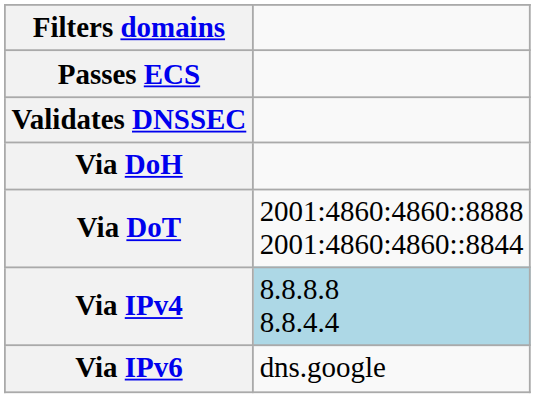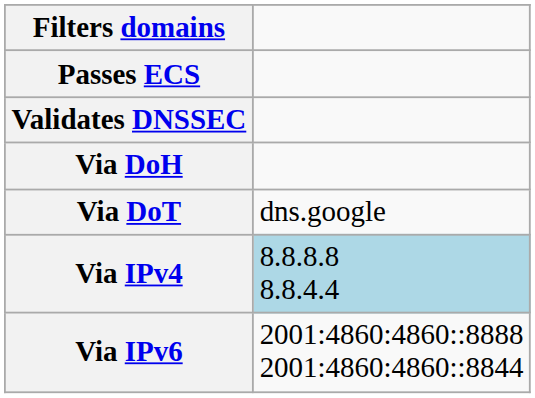Via DoT | column 2: 2001:4860:4860::8888 2001:4860:4860::8844 -> dns.google
Via IPv6 | column 2: dns.google -> 2001:4860:4860::8888 2001:4860:4860::8844
